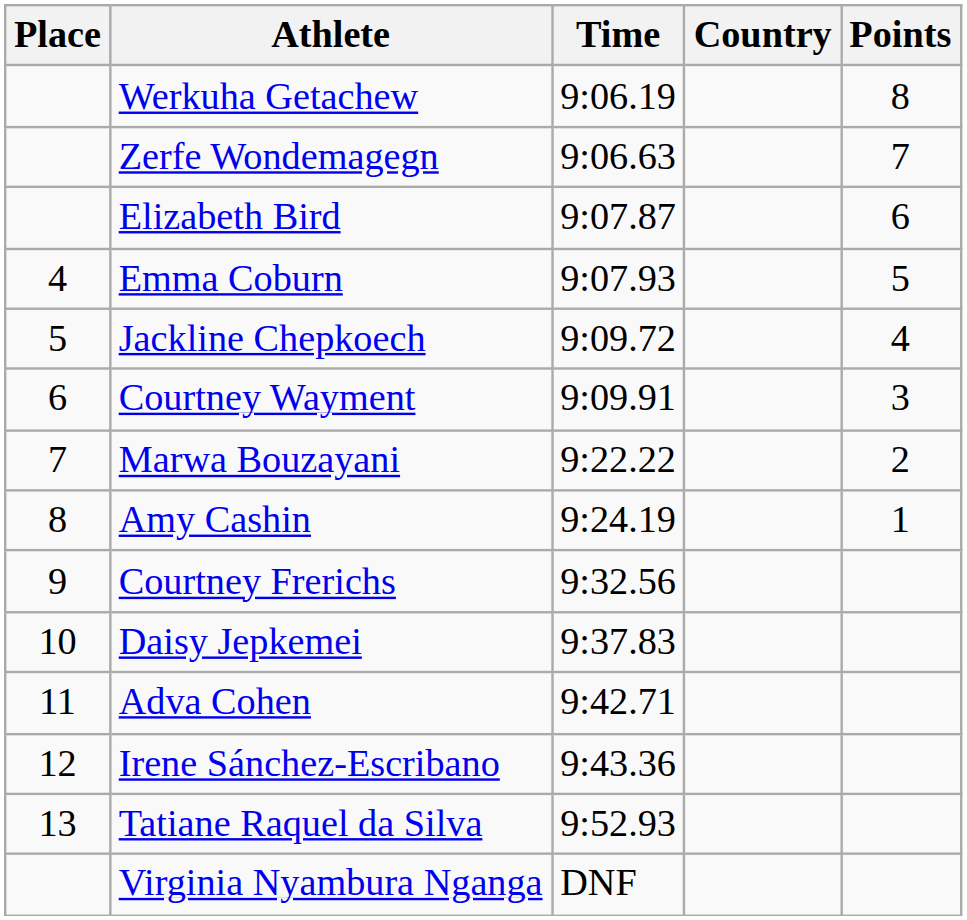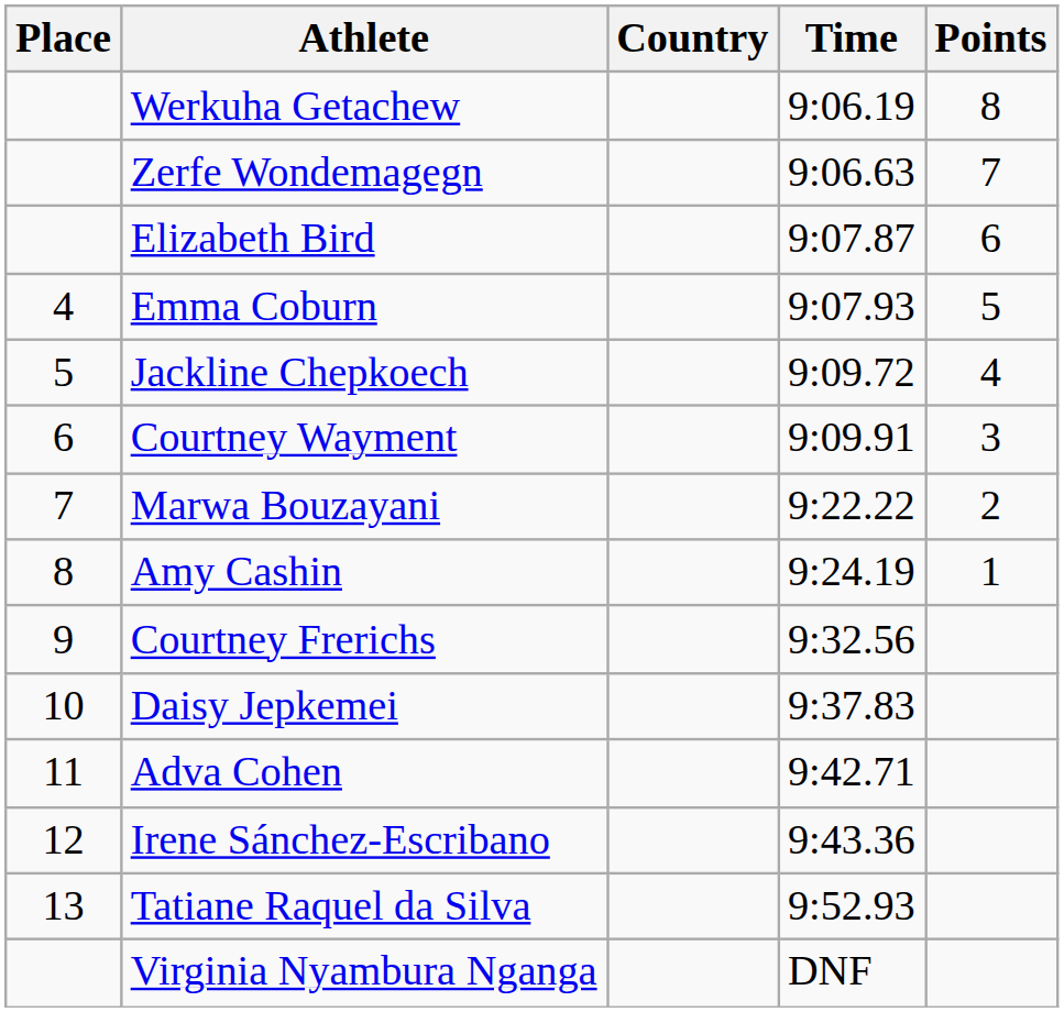columns swapped: Country <-> Time
